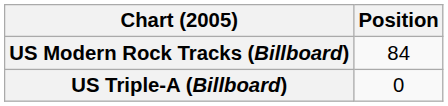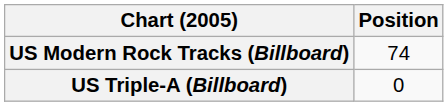US Modern Rock Tracks (Billboard) | Position: 84 -> 74
